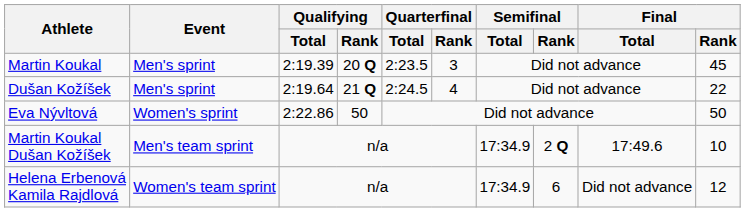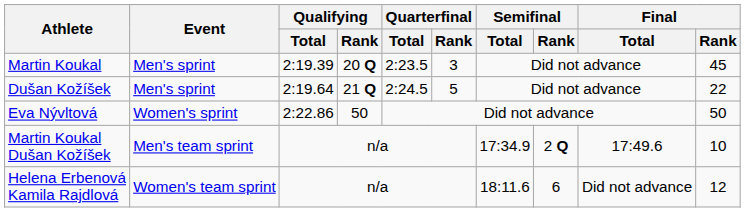Dušan Kožíšek | Quarterfinal / Rank: 4 -> 5
Helena Erbenová Kamila Rajdlová | Semifinal / Total: 17:34.9 -> 18:11.6
